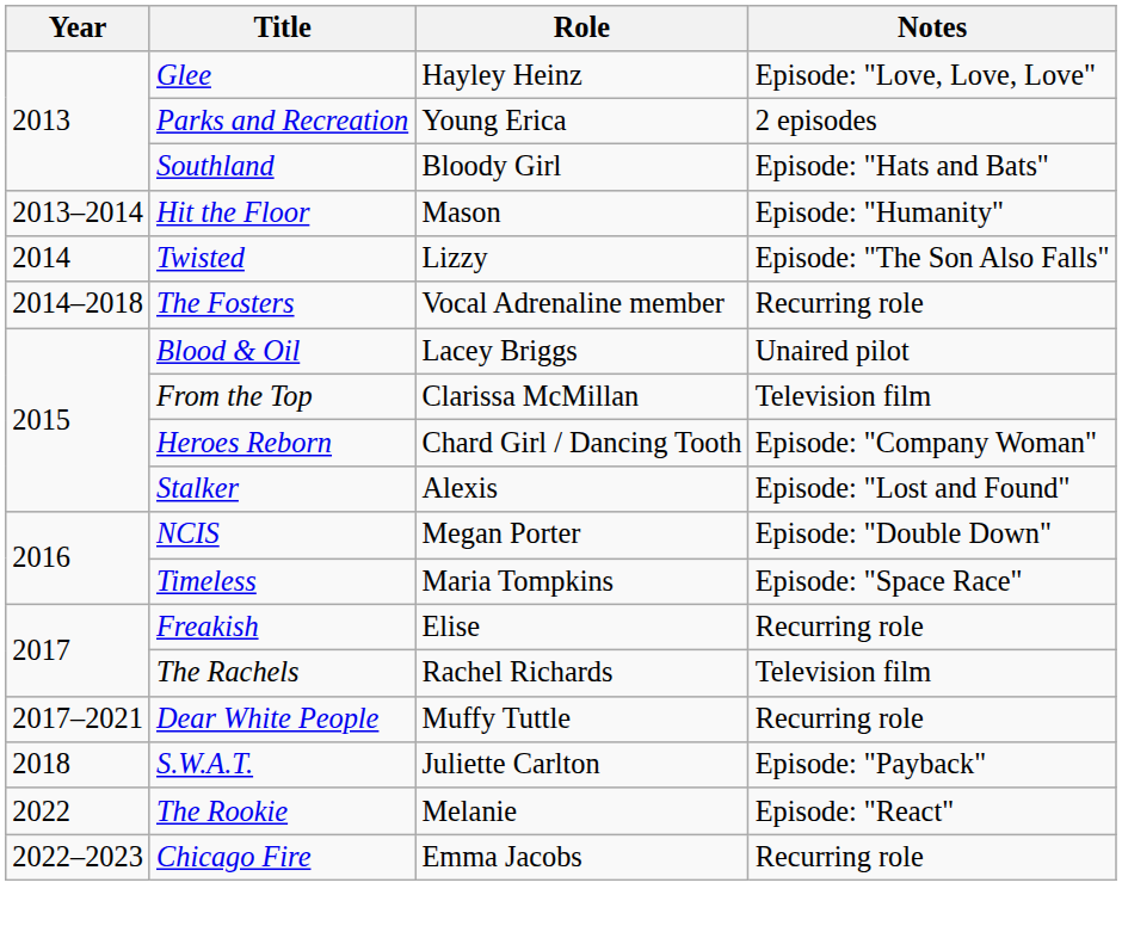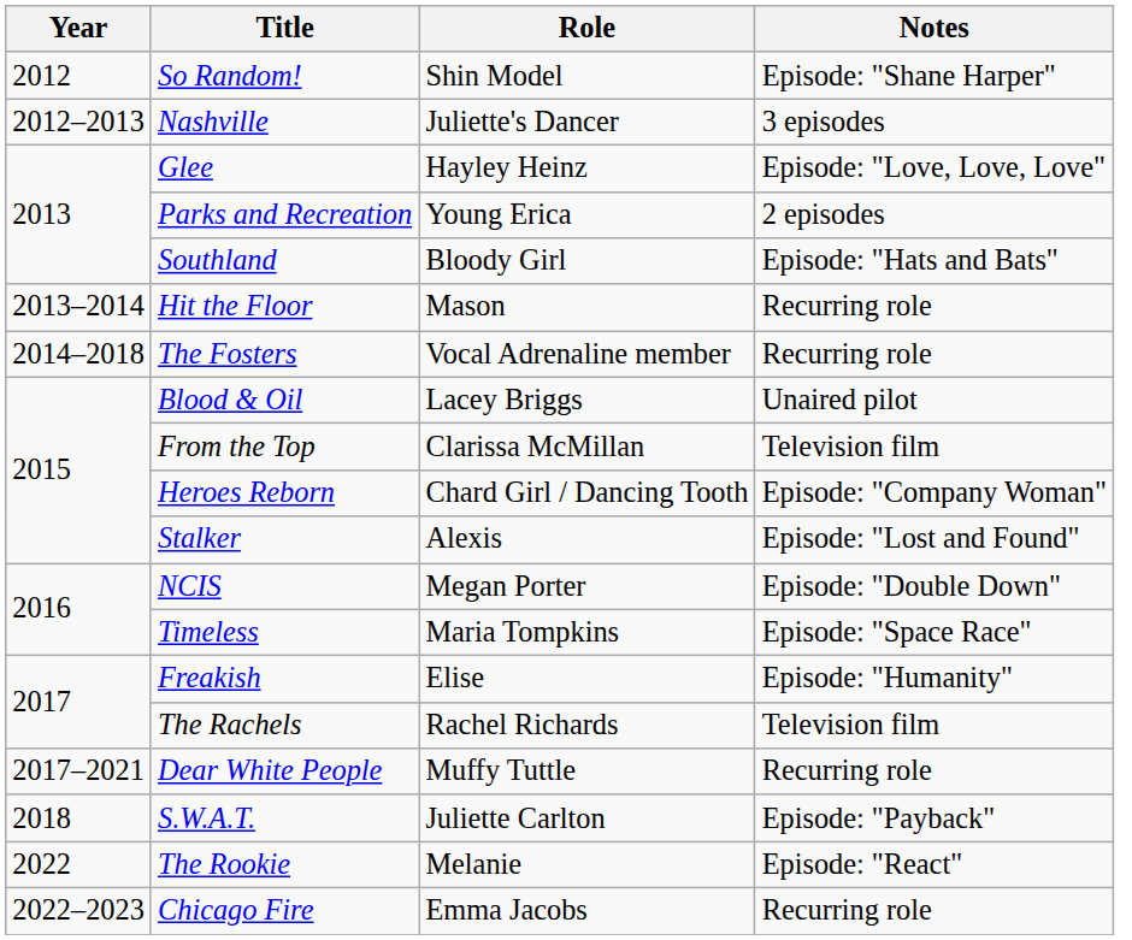+ row: 2012 | So Random! | Shin Model | Episode: "Shane Harper"
+ row: 2012–2013 | Nashville | Juliette's Dancer | 3 episodes
Hit the Floor | Notes: Episode: "Humanity" -> Recurring role
- row: 2014 | Twisted | Lizzy | Episode: "The Son Also Falls"
Freakish | Notes: Recurring role -> Episode: "Humanity"
